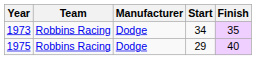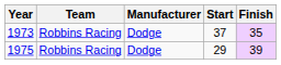1973 | Start: 34 -> 37
1975 | Finish: 40 -> 39
